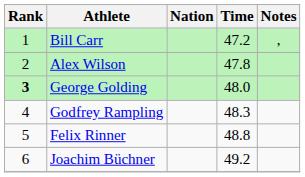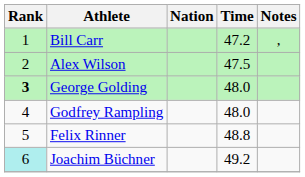Alex Wilson | Time: 47.8 -> 47.5
Godfrey Rampling | Time: 48.3 -> 48.0
Joachim Büchner | Rank: no background -> paleturquoise background
